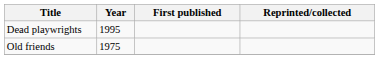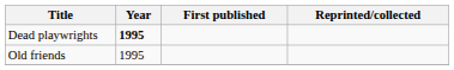Dead playwrights | Year: normal -> bold
Old friends | Year: 1975 -> 1995
